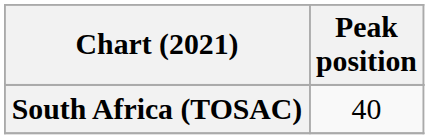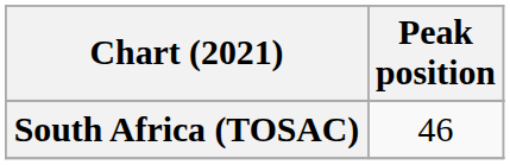South Africa (TOSAC) | Peak position: 40 -> 46
